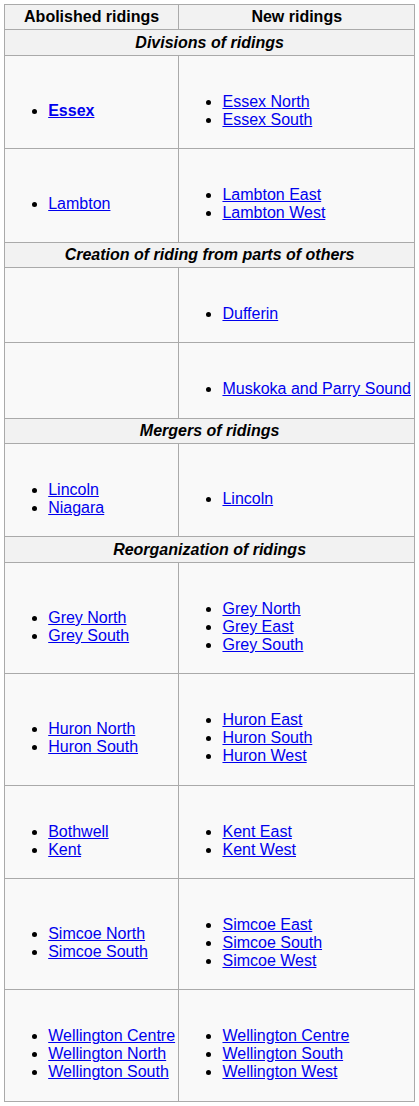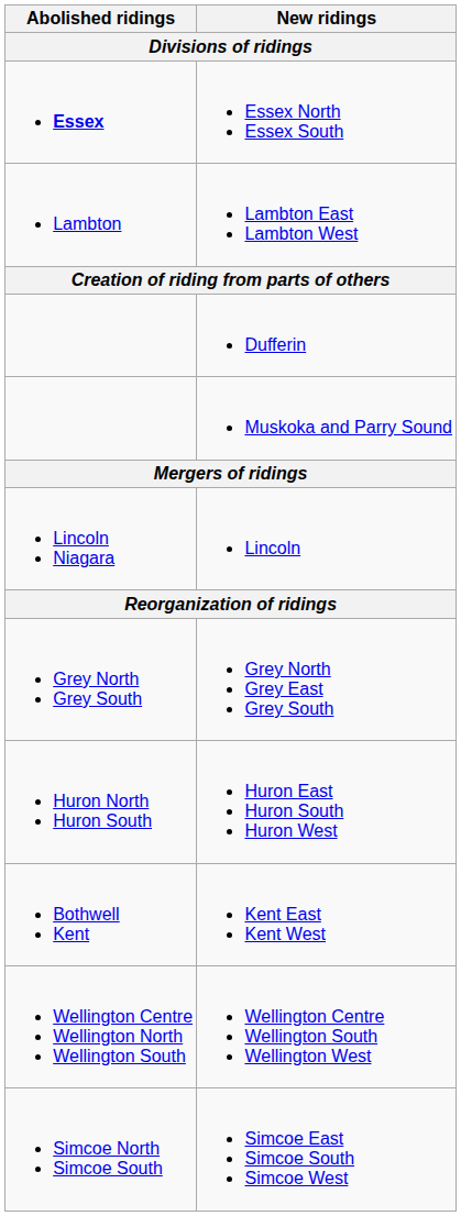rows swapped: Simcoe East Simcoe South Simcoe West <-> Wellington Centre Wellington South Wellington West
